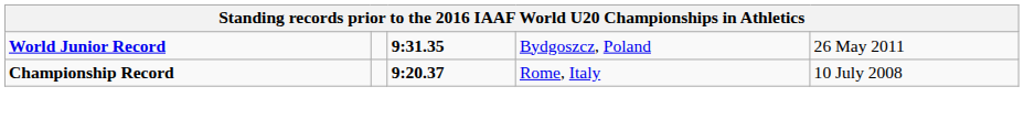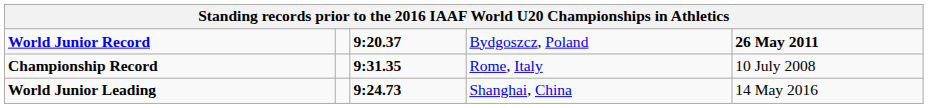World Junior Record | column 3: 9:31.35 -> 9:20.37
World Junior Record | column 5: normal -> bold
Championship Record | column 3: 9:20.37 -> 9:31.35
+ row: World Junior Leading | 9:24.73 | Shanghai, China | 14 May 2016
